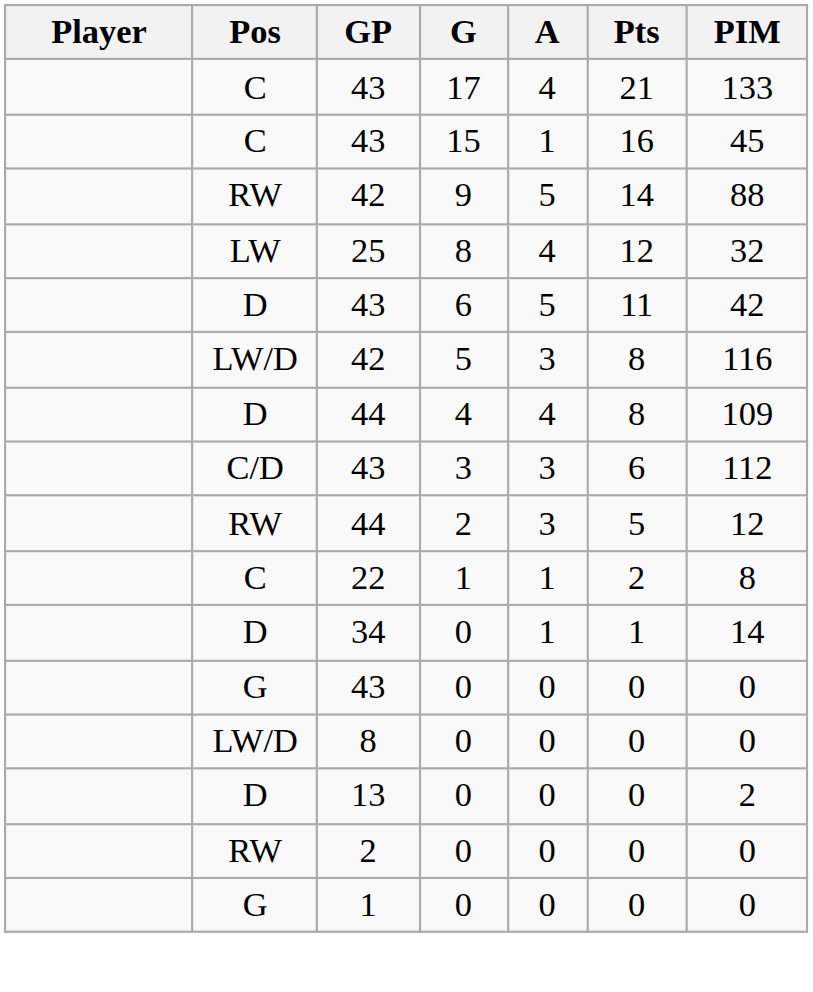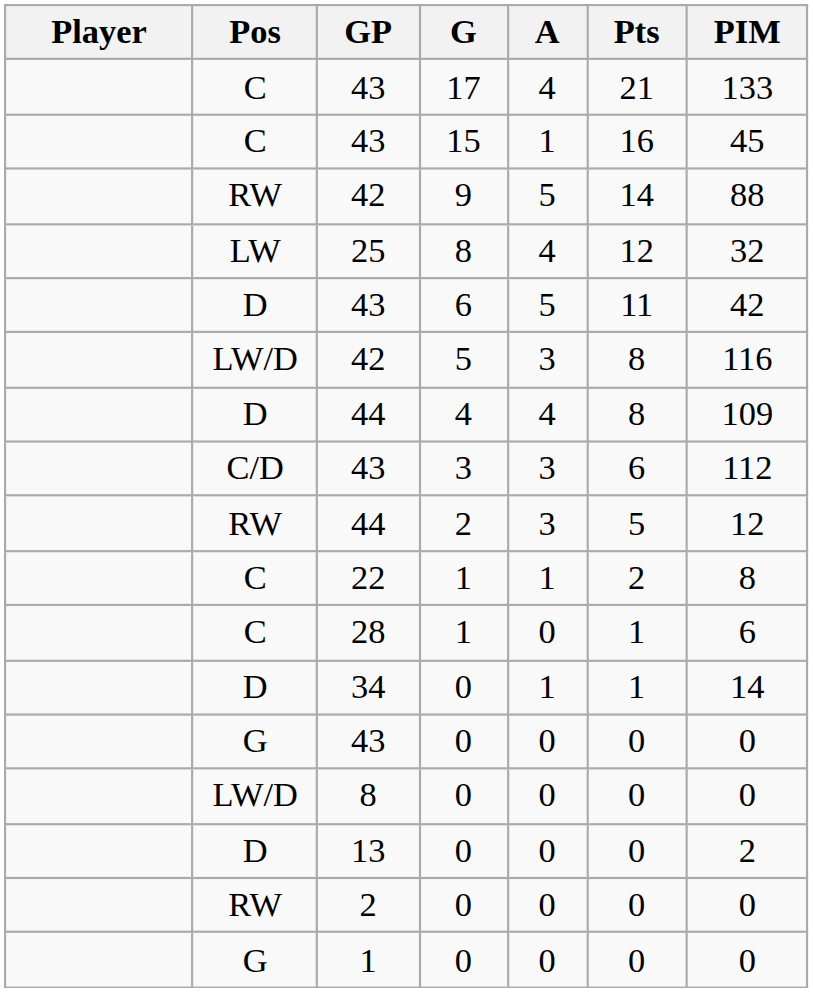+ row: C | 28 | 1 | 0 | 1 | 6
